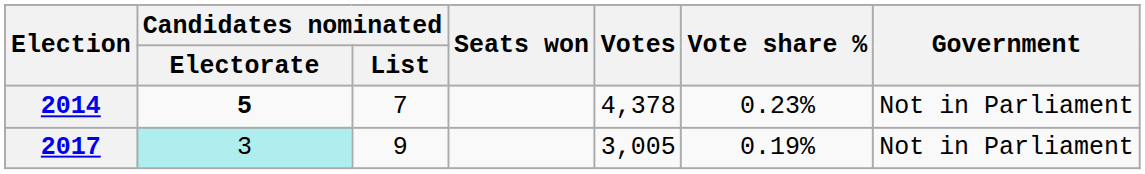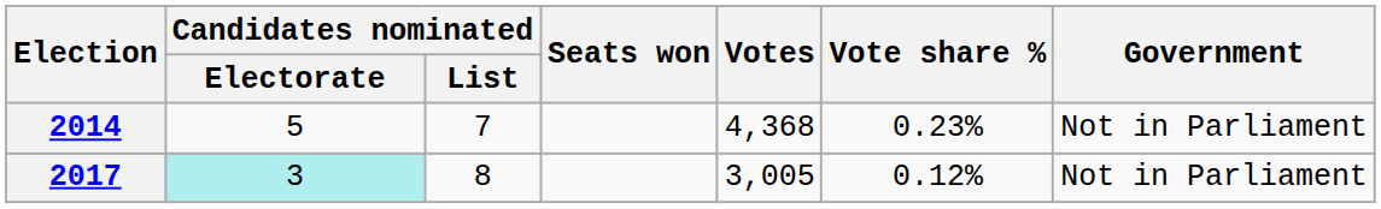2014 | Candidates nominated / Electorate: bold -> normal
2014 | Votes: 4,378 -> 4,368
2017 | Candidates nominated / List: 9 -> 8
2017 | Vote share %: 0.19% -> 0.12%
